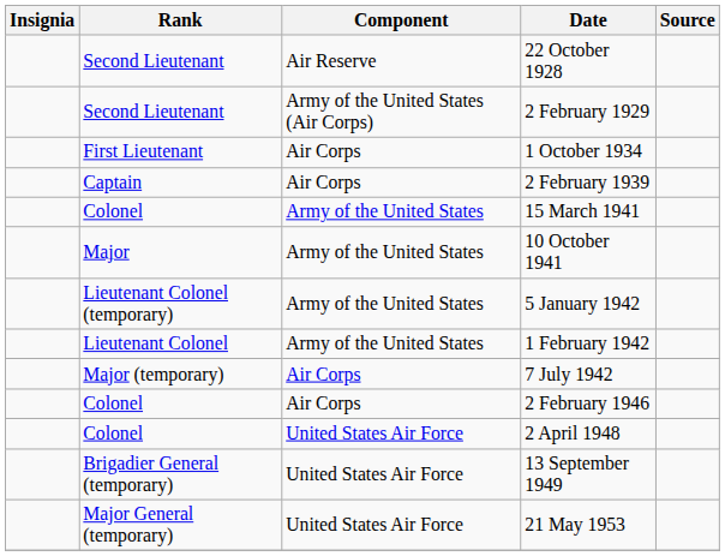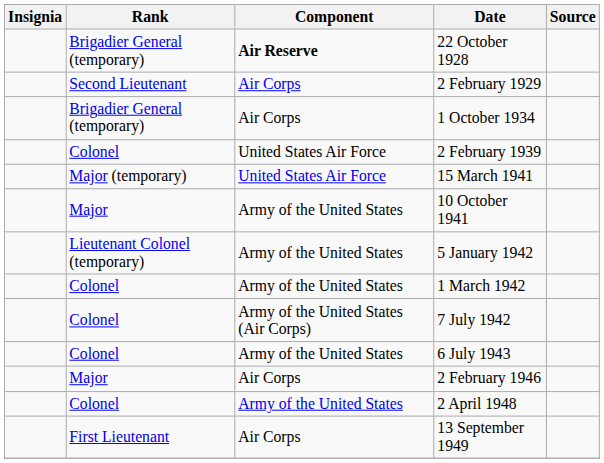22 October 1928 | Rank: Second Lieutenant -> Brigadier General (temporary)
22 October 1928 | Component: normal -> bold
2 February 1929 | Component: Army of the United States (Air Corps) -> Air Corps
1 October 1934 | Rank: First Lieutenant -> Brigadier General (temporary)
2 February 1939 | Rank: Captain -> Colonel
2 February 1939 | Component: Air Corps -> United States Air Force
15 March 1941 | Rank: Colonel -> Major (temporary)
15 March 1941 | Component: Army of the United States -> United States Air Force
- row: Lieutenant Colonel | Army of the United States | 1 February 1942
+ row: Colonel | Army of the United States | 1 March 1942
7 July 1942 | Rank: Major (temporary) -> Colonel
7 July 1942 | Component: Air Corps -> Army of the United States (Air Corps)
+ row: Colonel | Army of the United States | 6 July 1943
2 February 1946 | Rank: Colonel -> Major
2 April 1948 | Component: United States Air Force -> Army of the United States
13 September 1949 | Rank: Brigadier General (temporary) -> First Lieutenant
13 September 1949 | Component: United States Air Force -> Air Corps
- row: Major General (temporary) | United States Air Force | 21 May 1953
